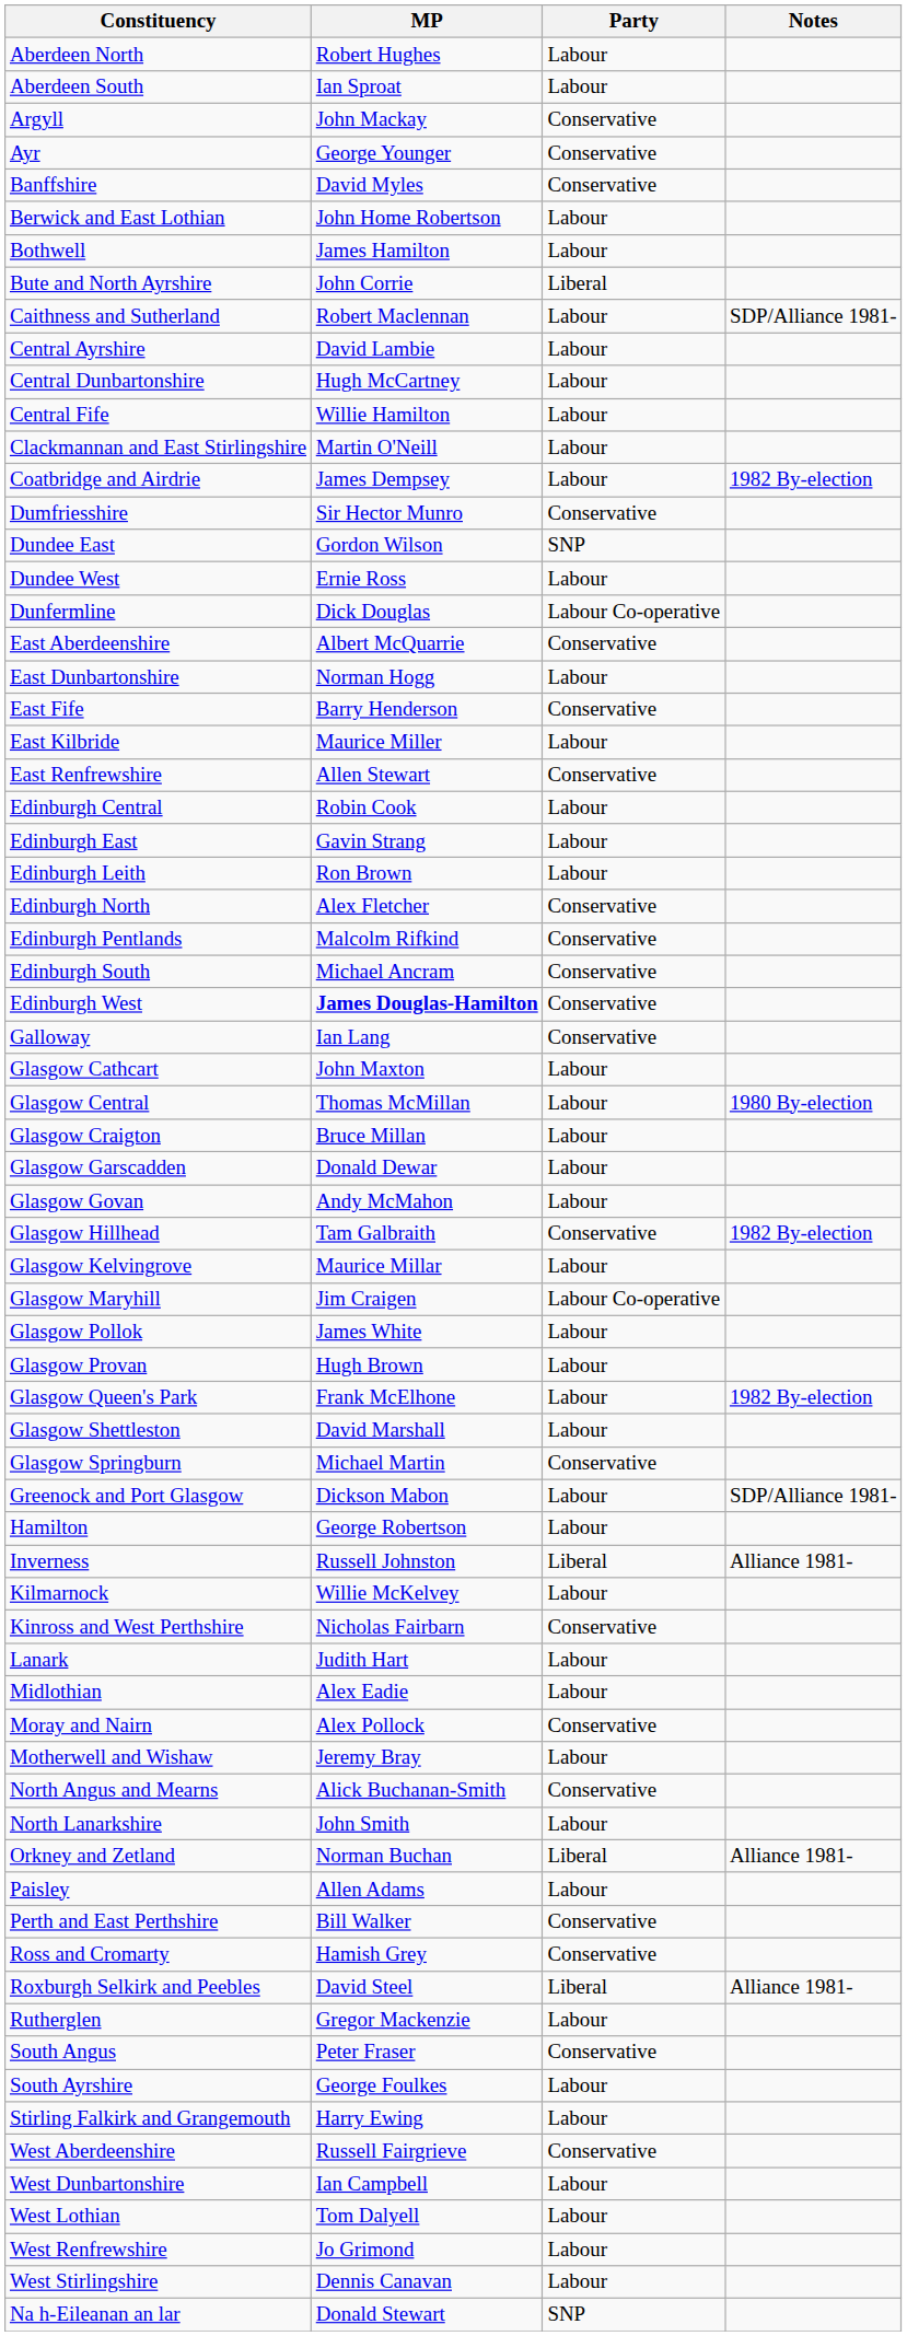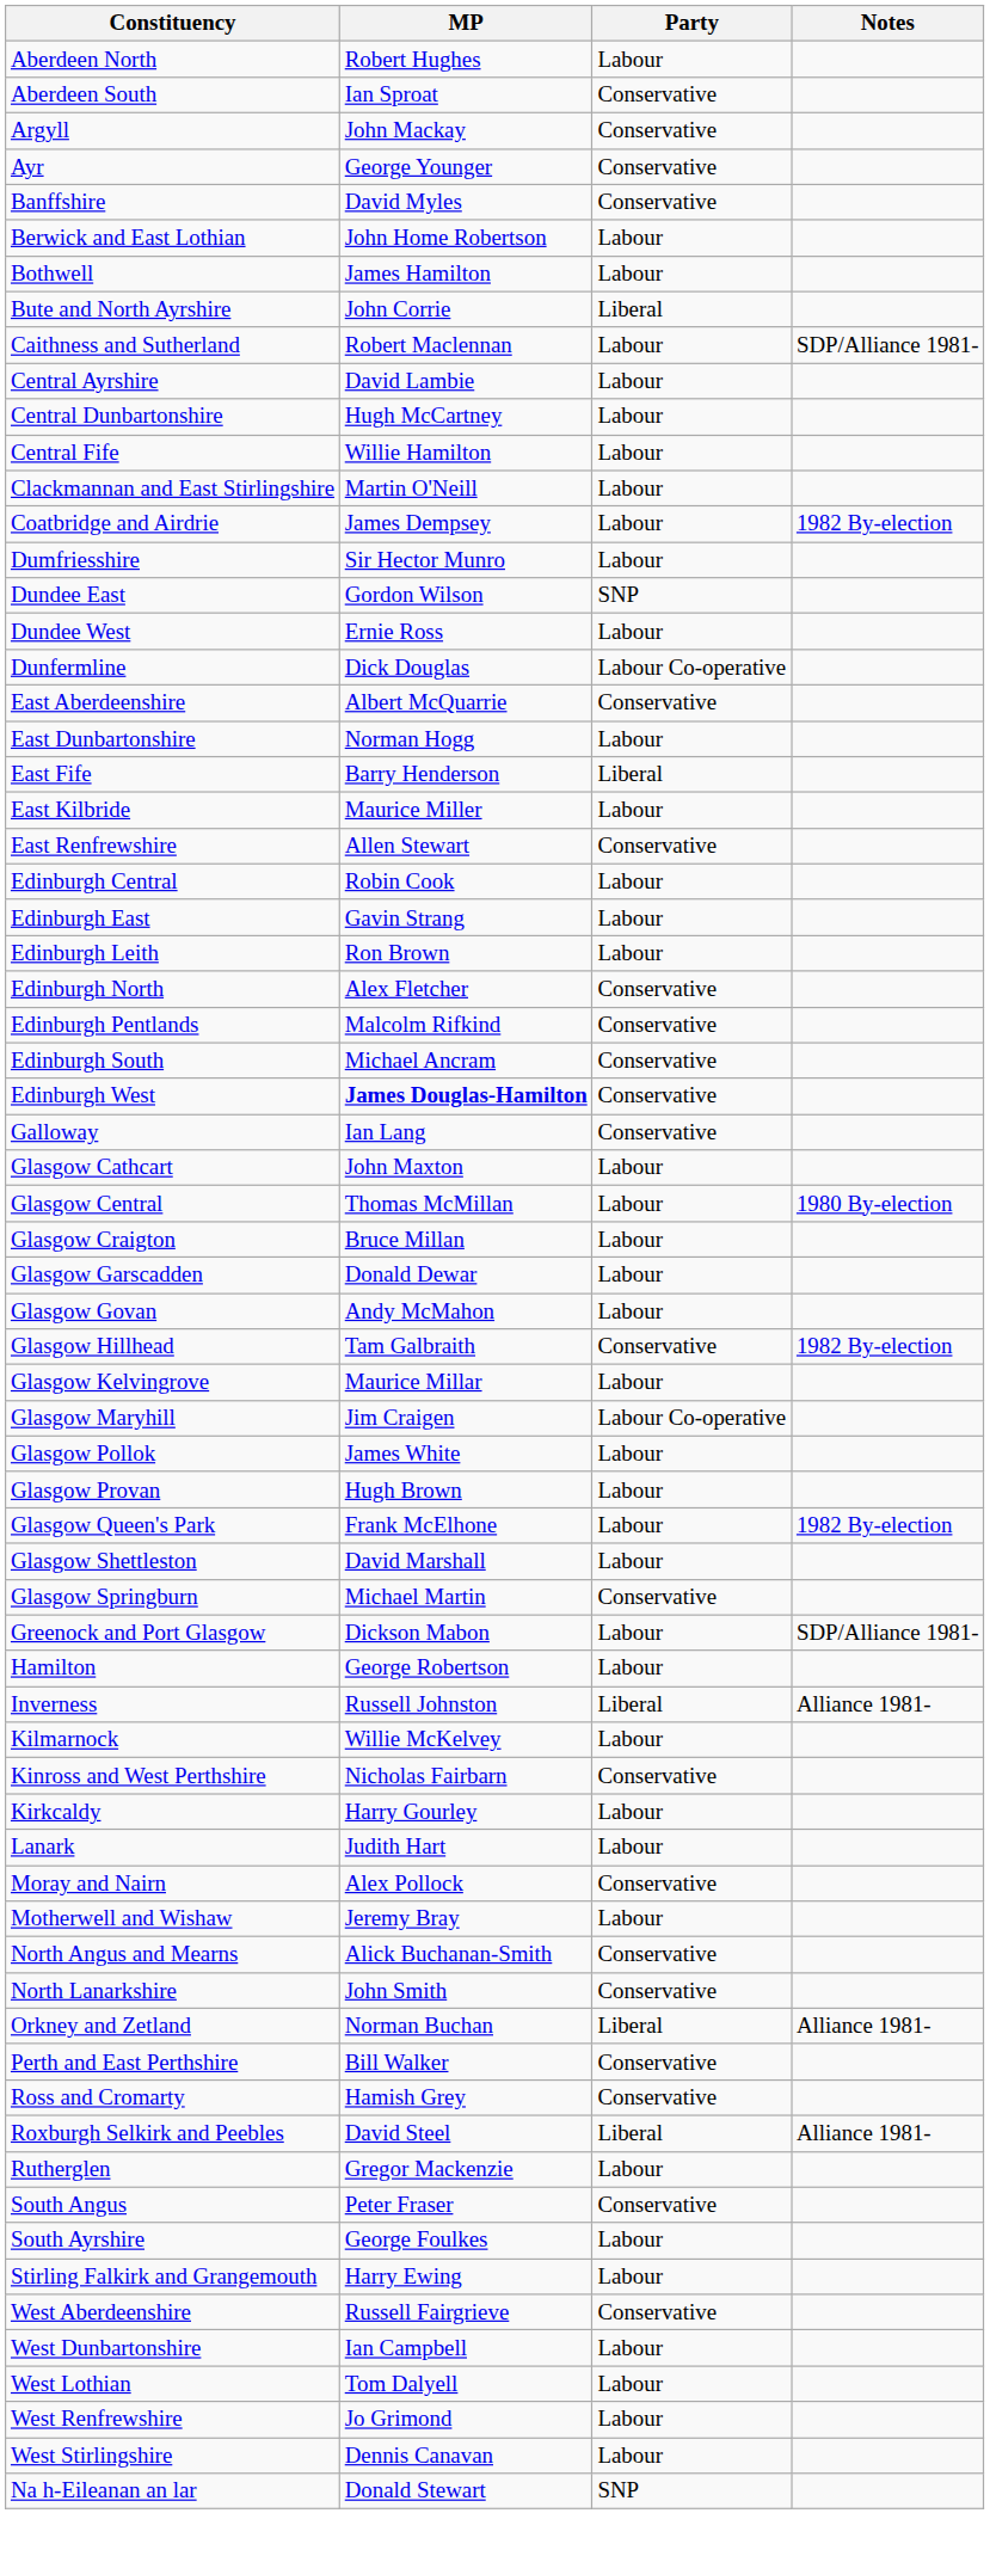Aberdeen South | Party: Labour -> Conservative
Dumfriesshire | Party: Conservative -> Labour
East Fife | Party: Conservative -> Liberal
+ row: Kirkcaldy | Harry Gourley | Labour
- row: Midlothian | Alex Eadie | Labour
North Lanarkshire | Party: Labour -> Conservative
- row: Paisley | Allen Adams | Labour
